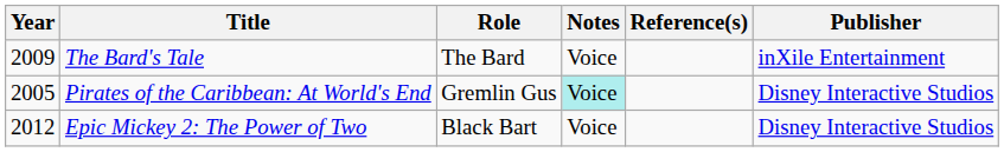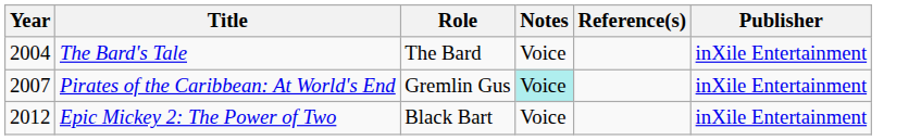The Bard's Tale | Year: 2009 -> 2004
Pirates of the Caribbean: At World's End | Year: 2005 -> 2007
Pirates of the Caribbean: At World's End | Publisher: Disney Interactive Studios -> inXile Entertainment
Epic Mickey 2: The Power of Two | Publisher: Disney Interactive Studios -> inXile Entertainment
